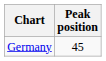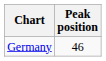Germany | Peak position: 45 -> 46
